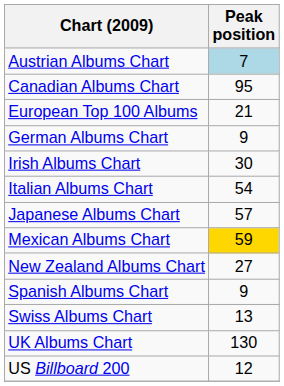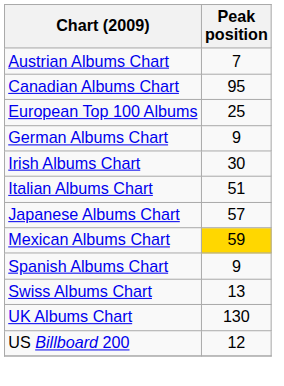Austrian Albums Chart | Peak position: lightblue background -> no background
European Top 100 Albums | Peak position: 21 -> 25
Italian Albums Chart | Peak position: 54 -> 51
- row: New Zealand Albums Chart | 27
